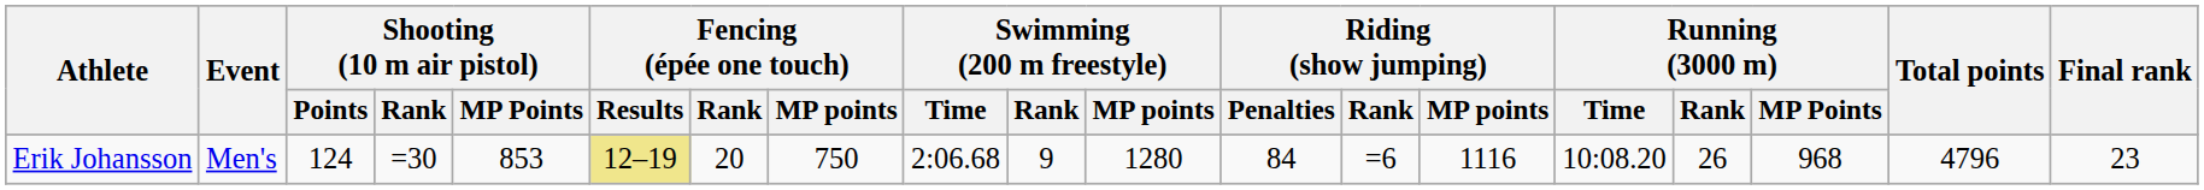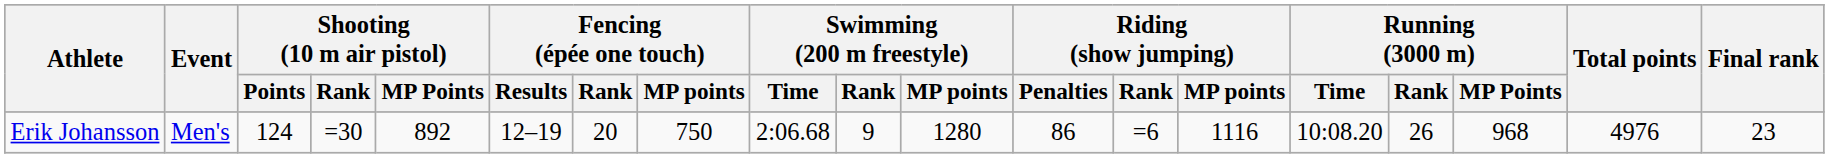Erik Johansson | Shooting (10 m air pistol) / MP Points: 853 -> 892
Erik Johansson | Fencing (épée one touch) / Results: khaki background -> no background
Erik Johansson | Riding (show jumping) / Penalties: 84 -> 86
Erik Johansson | Total points: 4796 -> 4976
